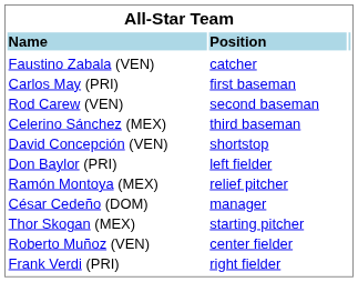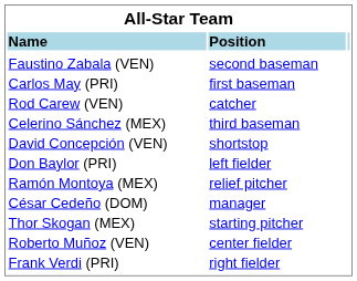Faustino Zabala (VEN) | column 2: catcher -> second baseman
Rod Carew (VEN) | column 2: second baseman -> catcher
